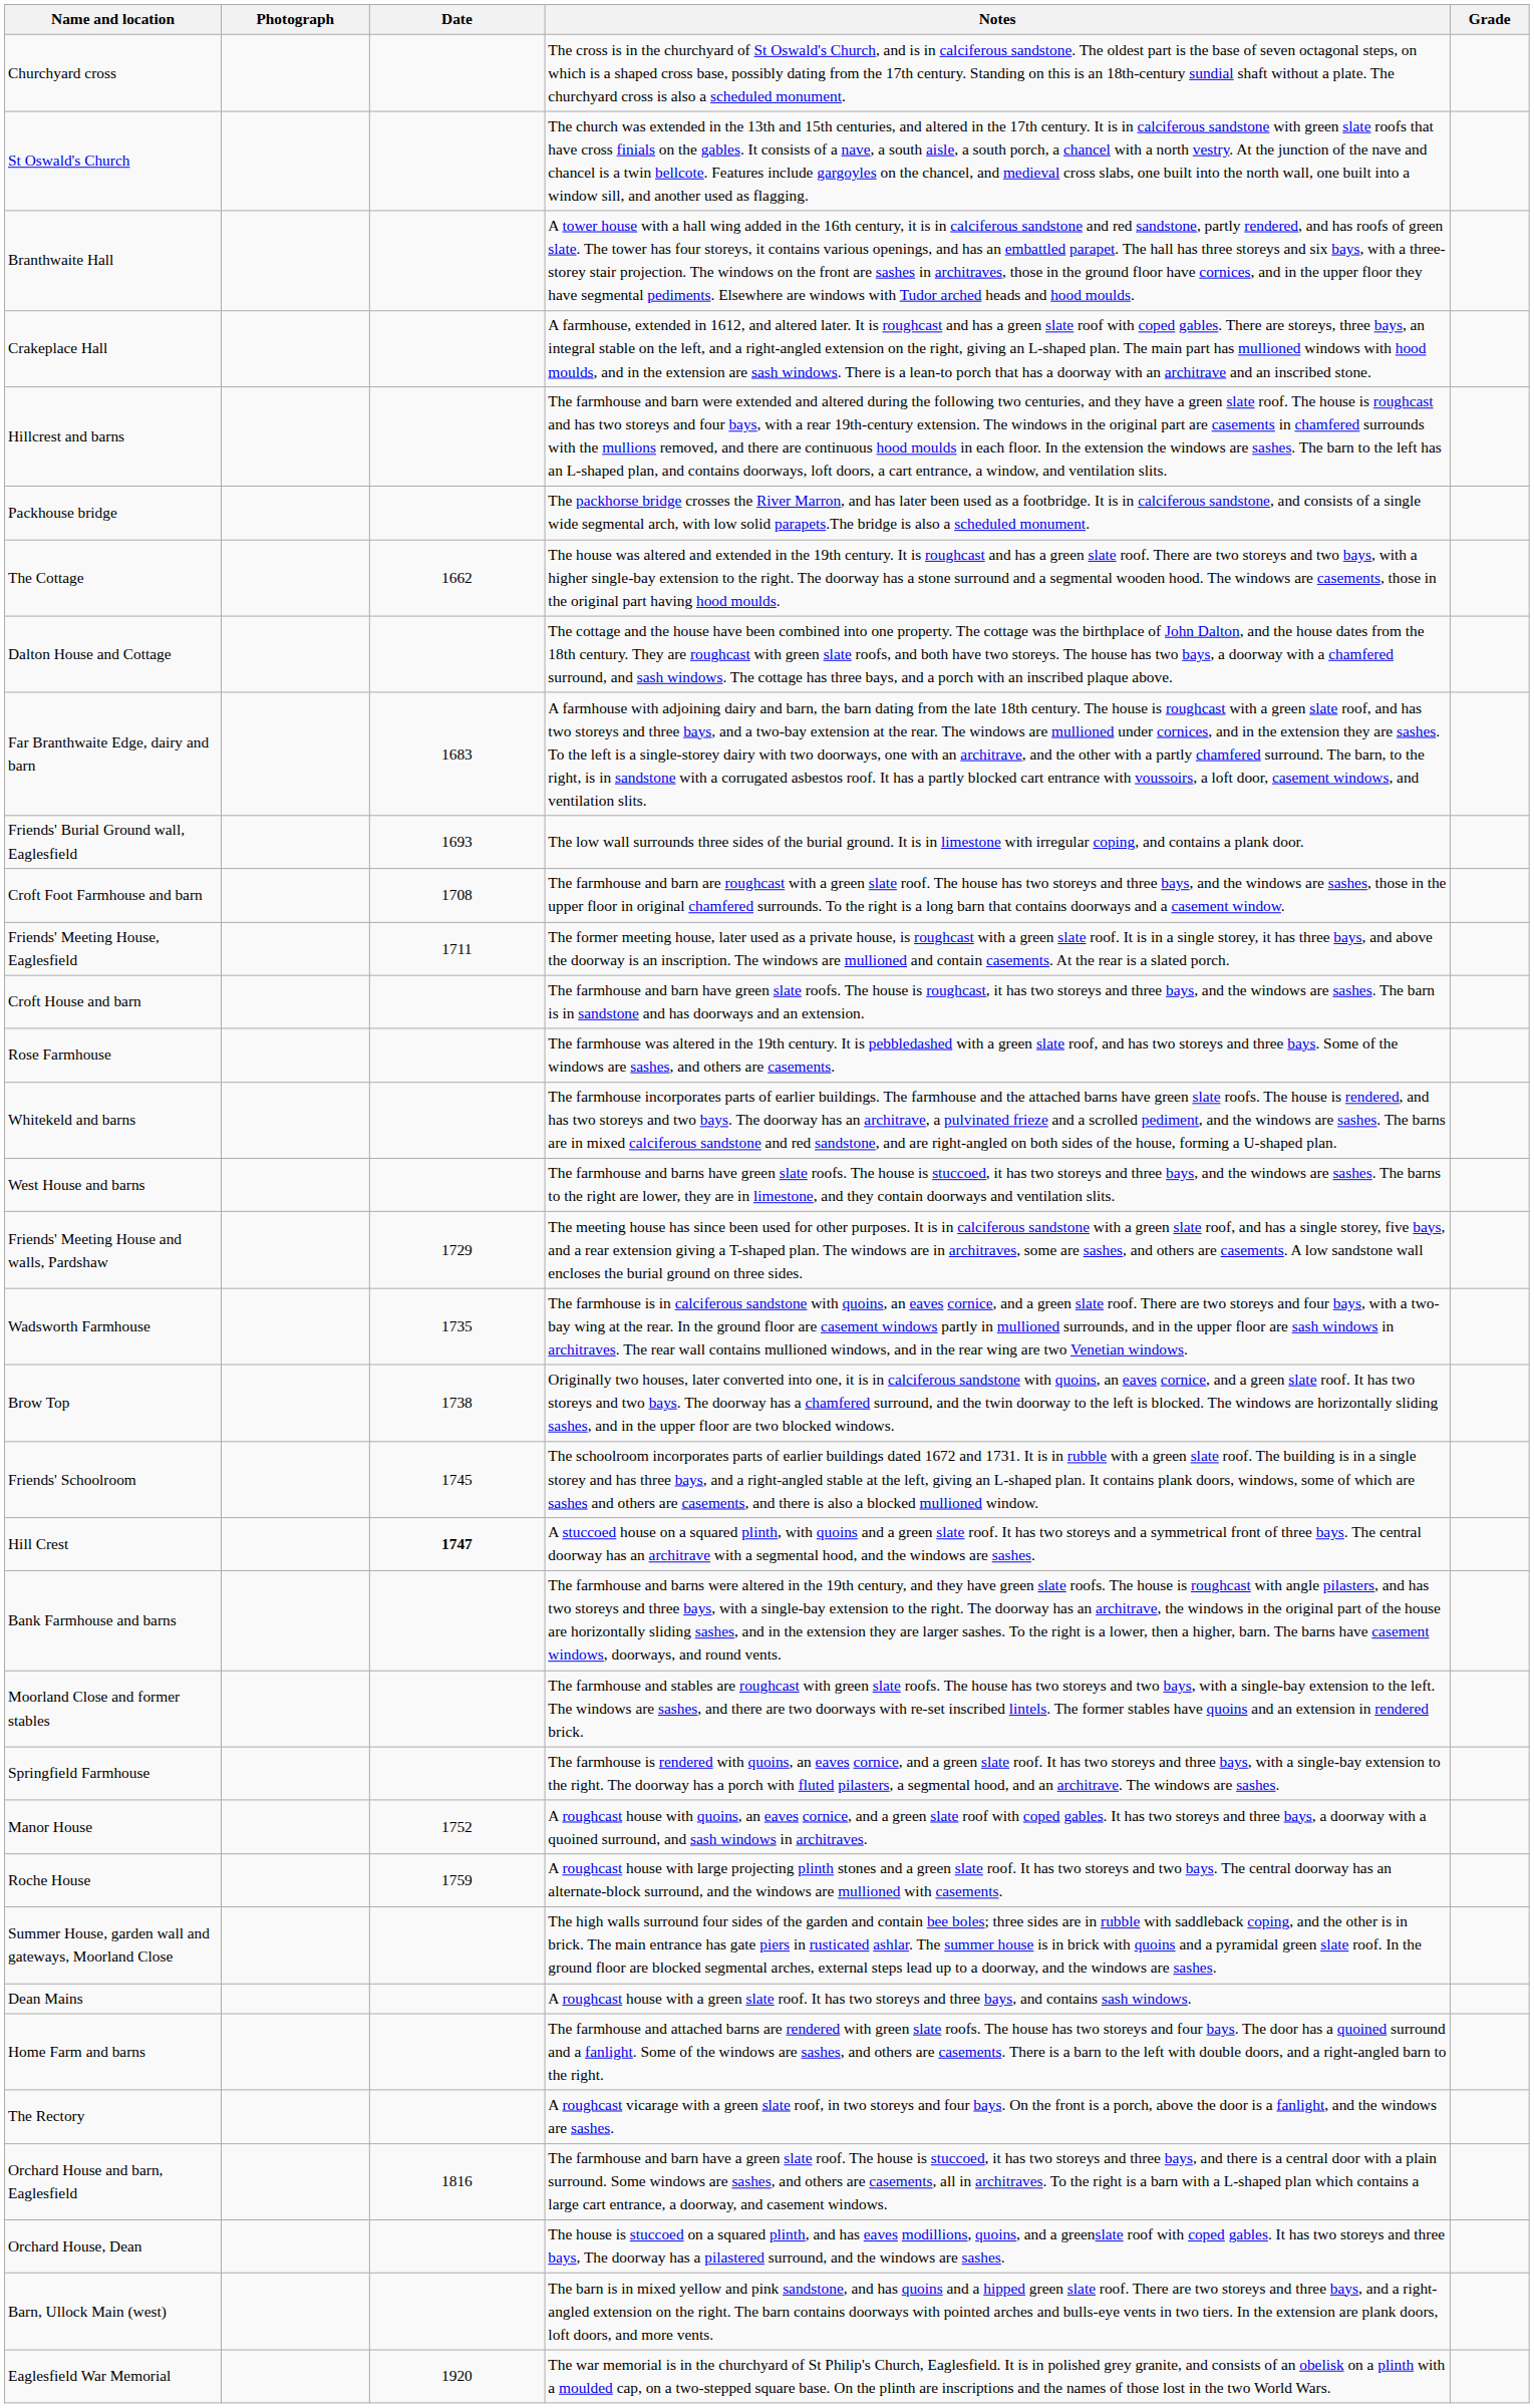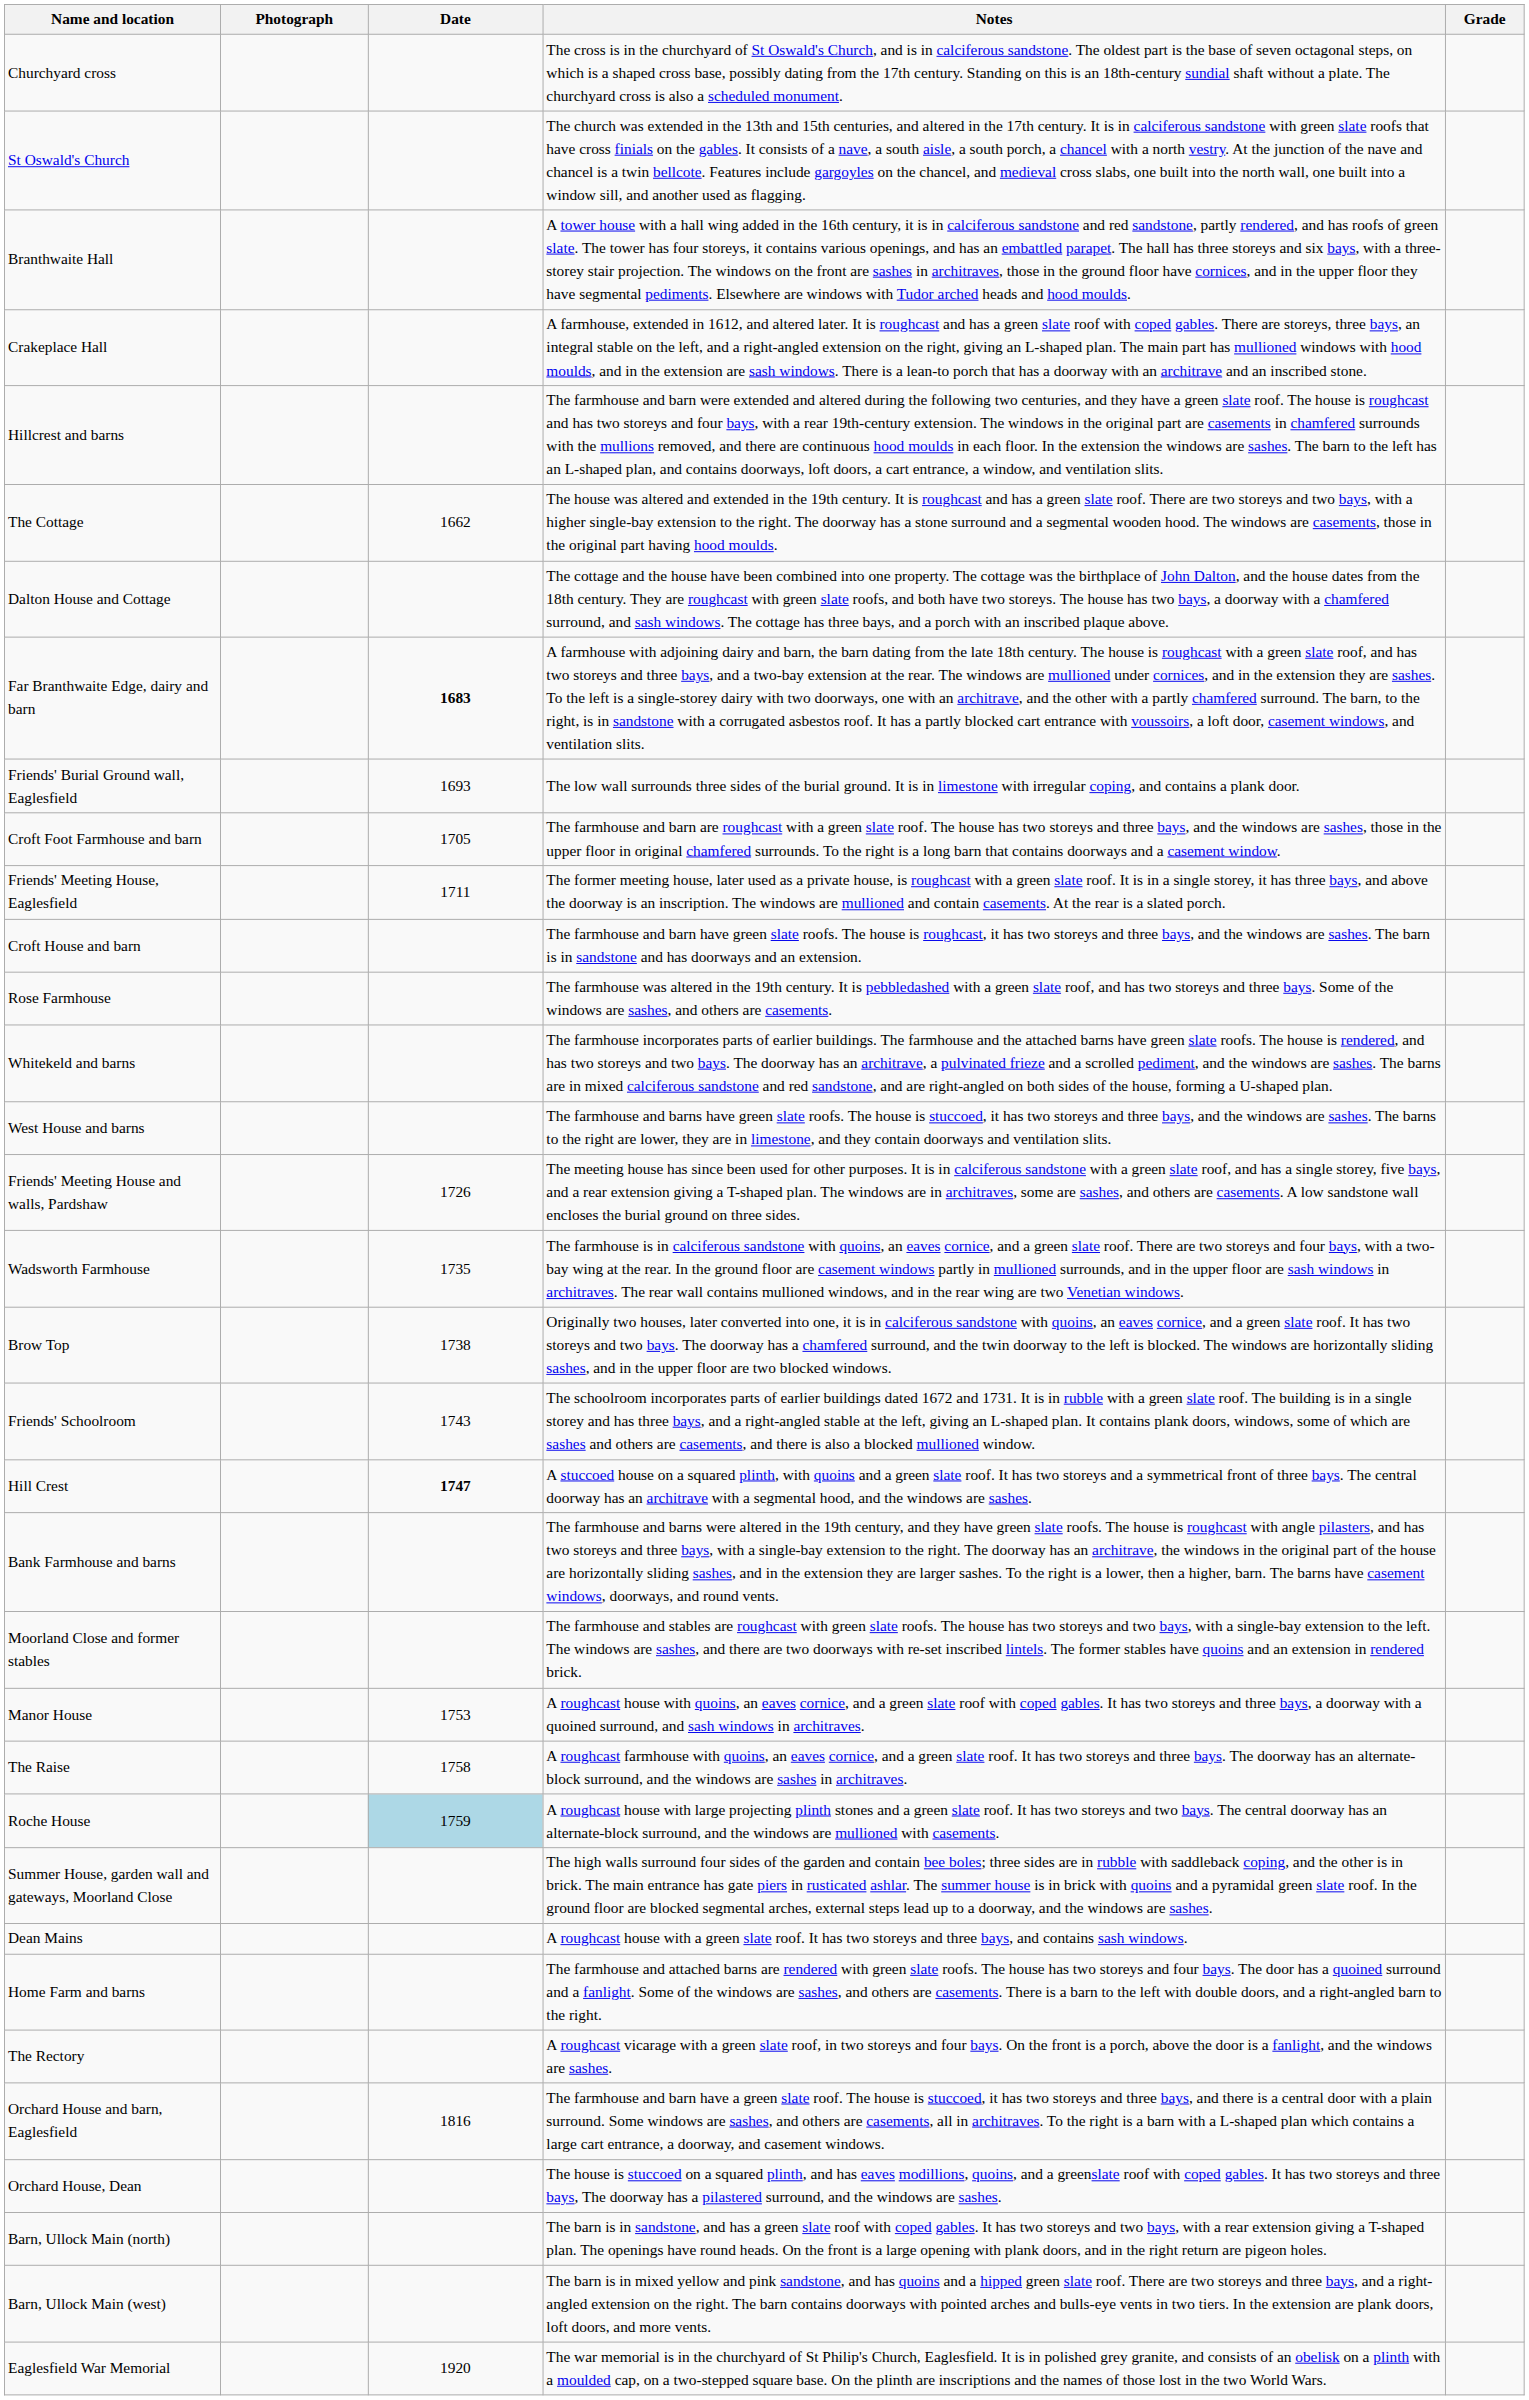- row: Packhouse bridge | The packhorse bridge crosses the River Marron, and has later been used as a footbridge. It is in calciferous sandstone, and consists of a single wide segmental arch, with low solid parapets.The bridge is also a scheduled monument.
Far Branthwaite Edge, dairy and barn | Date: normal -> bold
Croft Foot Farmhouse and barn | Date: 1708 -> 1705
Friends' Meeting House and walls, Pardshaw | Date: 1729 -> 1726
Friends' Schoolroom | Date: 1745 -> 1743
- row: Springfield Farmhouse | The farmhouse is rendered with quoins, an eaves cornice, and a green slate roof. It has two storeys and three bays, with a single-bay extension to the right. The doorway has a porch with fluted pilasters, a segmental hood, and an architrave. The windows are sashes.
Manor House | Date: 1752 -> 1753
+ row: The Raise | 1758 | A roughcast farmhouse with quoins, an eaves cornice, and a green slate roof. It has two storeys and three bays. The doorway has an alternate-block surround, and the windows are sashes in architraves.
Roche House | Date: no background -> lightblue background
+ row: Barn, Ullock Main (north) | The barn is in sandstone, and has a green slate roof with coped gables. It has two storeys and two bays, with a rear extension giving a T-shaped plan. The openings have round heads. On the front is a large opening with plank doors, and in the right return are pigeon holes.
